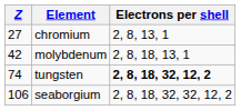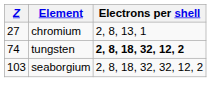- row: 42 | molybdenum | 2, 8, 18, 13, 1
seaborgium | Z: 106 -> 103
